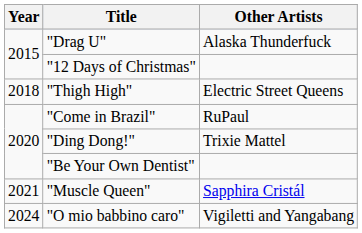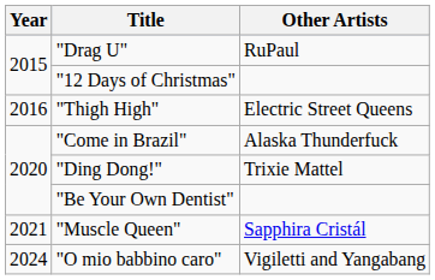"Drag U" | Other Artists: Alaska Thunderfuck -> RuPaul
"Thigh High" | Year: 2018 -> 2016
"Come in Brazil" | Other Artists: RuPaul -> Alaska Thunderfuck
